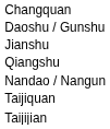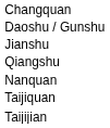+ row: Nanquan
- row: Nandao / Nangun
